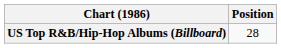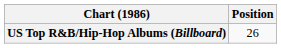US Top R&B/Hip-Hop Albums (Billboard) | Position: 28 -> 26
